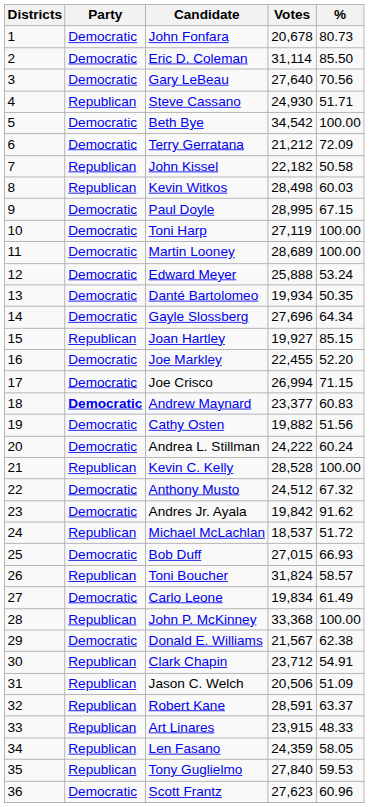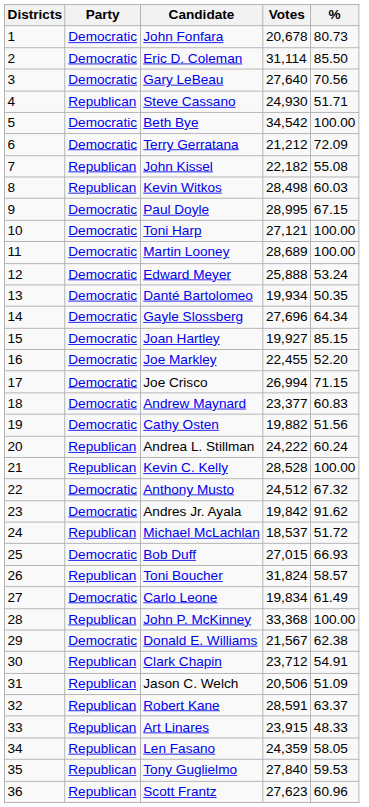John Kissel | %: 50.58 -> 55.08
Toni Harp | Votes: 27,119 -> 27,121
Joan Hartley | Party: Republican -> Democratic
Andrew Maynard | Party: bold -> normal
Andrea L. Stillman | Party: Democratic -> Republican
Scott Frantz | Party: Democratic -> Republican
